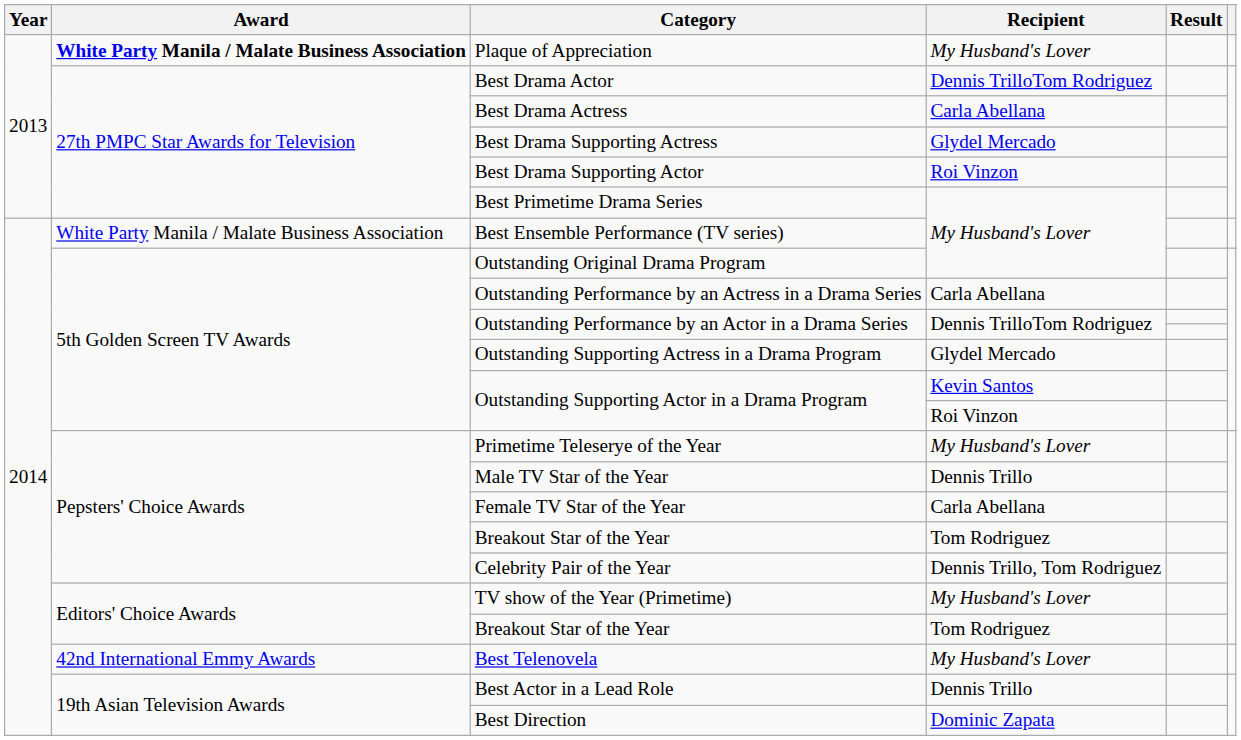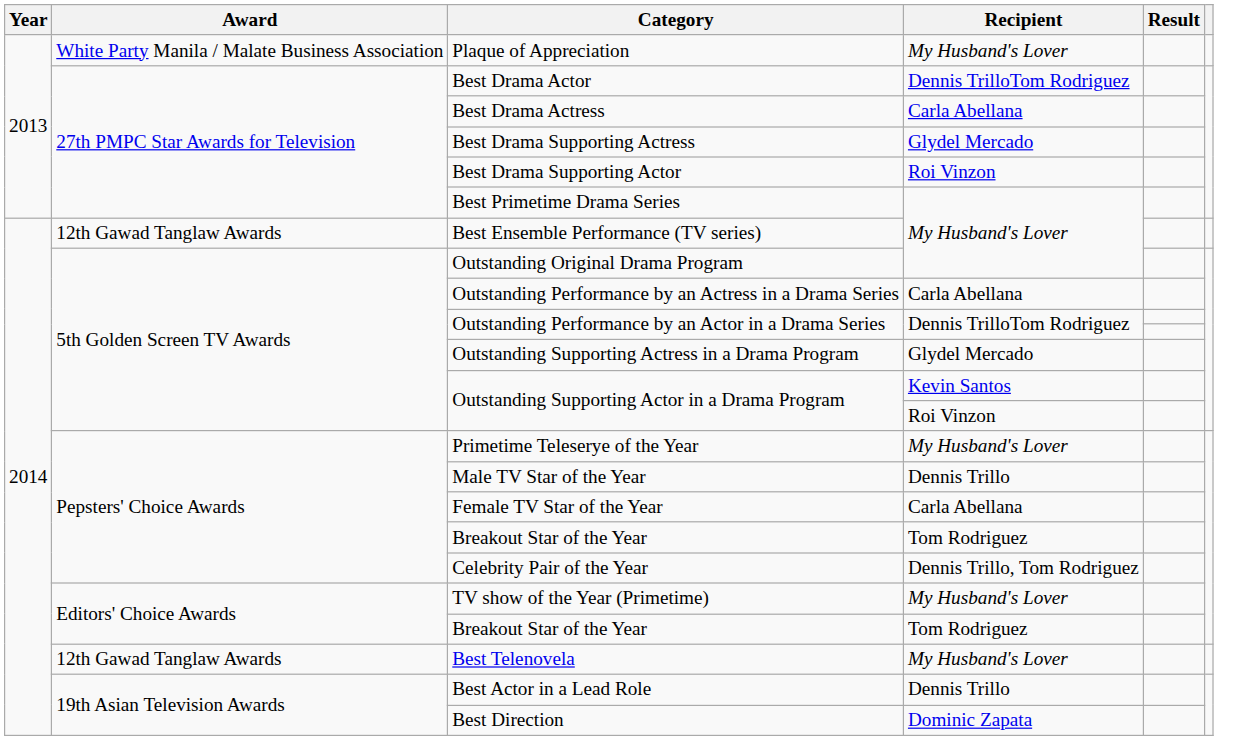Plaque of Appreciation | Award: bold -> normal
Best Ensemble Performance (TV series) | Award: White Party Manila / Malate Business Association -> 12th Gawad Tanglaw Awards
Best Telenovela | Award: 42nd International Emmy Awards -> 12th Gawad Tanglaw Awards
